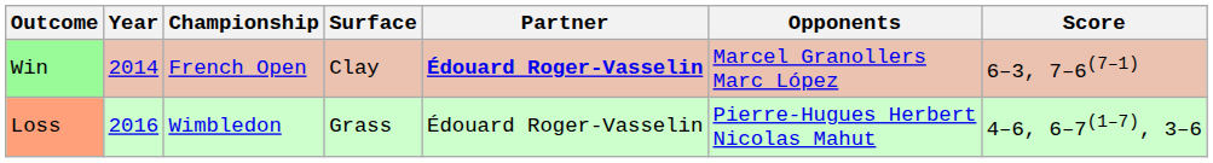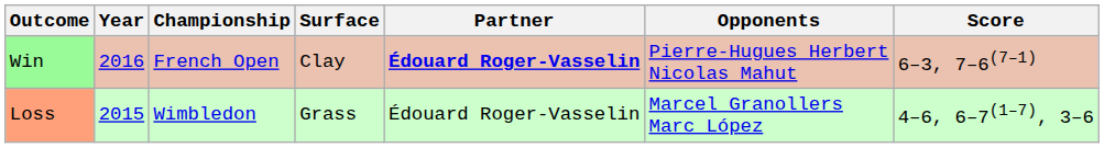Win | Year: 2014 -> 2016
Win | Opponents: Marcel Granollers Marc López -> Pierre-Hugues Herbert Nicolas Mahut
Loss | Year: 2016 -> 2015
Loss | Opponents: Pierre-Hugues Herbert Nicolas Mahut -> Marcel Granollers Marc López
